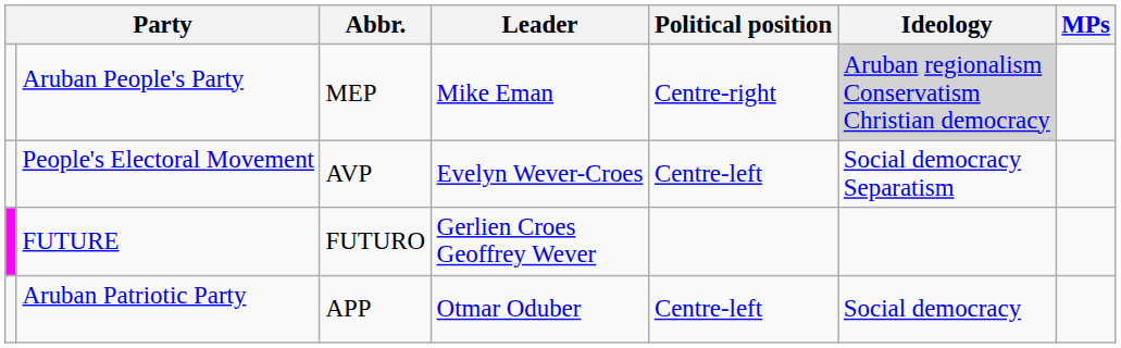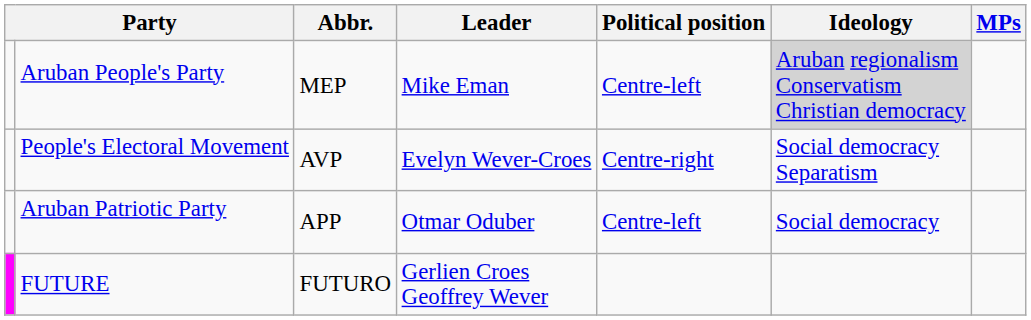Aruban People's Party | Political position: Centre-right -> Centre-left
People's Electoral Movement | Political position: Centre-left -> Centre-right
rows swapped: FUTURE <-> Aruban Patriotic Party
